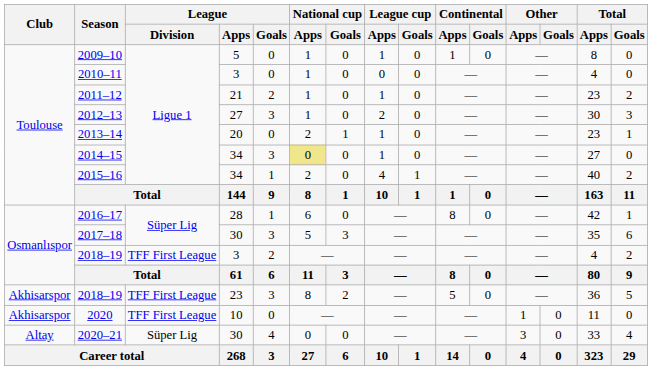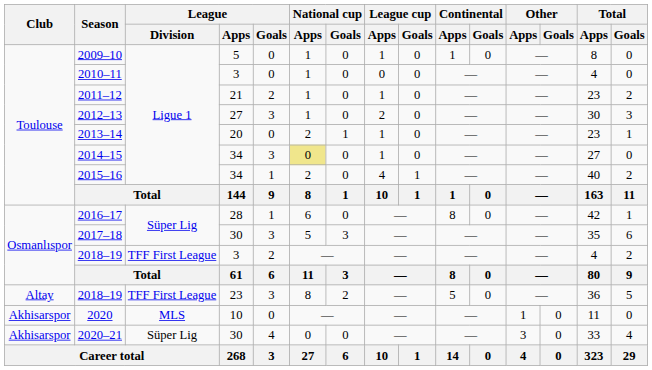2018–19 / 23 | Club: Akhisarspor -> Altay
2020 | League / Division: TFF First League -> MLS
2020–21 | Club: Altay -> Akhisarspor
